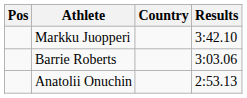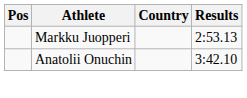Markku Juopperi | Results: 3:42.10 -> 2:53.13
- row: Barrie Roberts | 3:03.06
Anatolii Onuchin | Results: 2:53.13 -> 3:42.10
